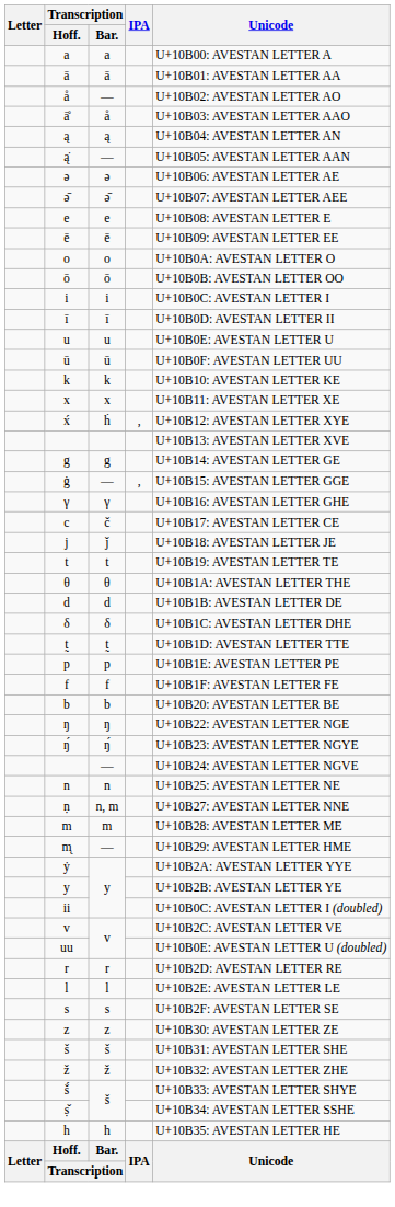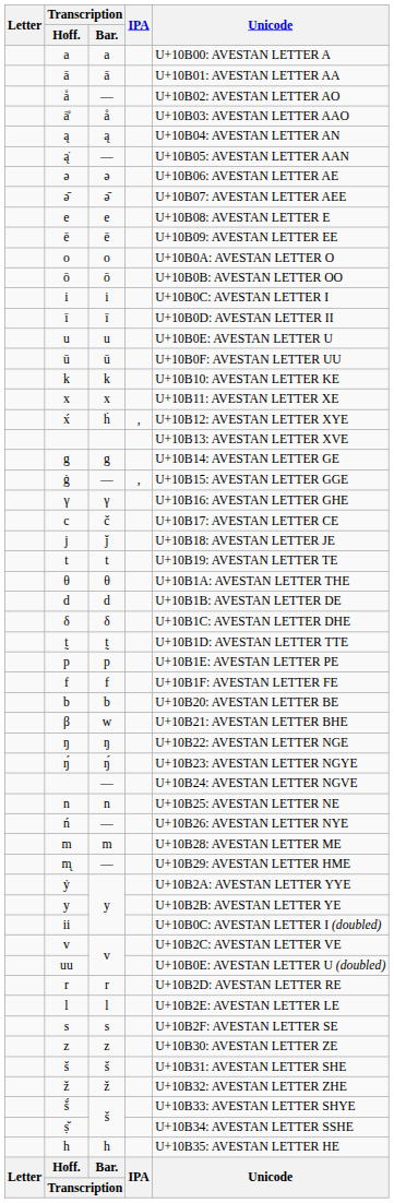+ row: β | w | U+10B21: AVESTAN LETTER BHE
+ row: ń | — | U+10B26: AVESTAN LETTER NYE
- row: ṇ | n, m | U+10B27: AVESTAN LETTER NNE
